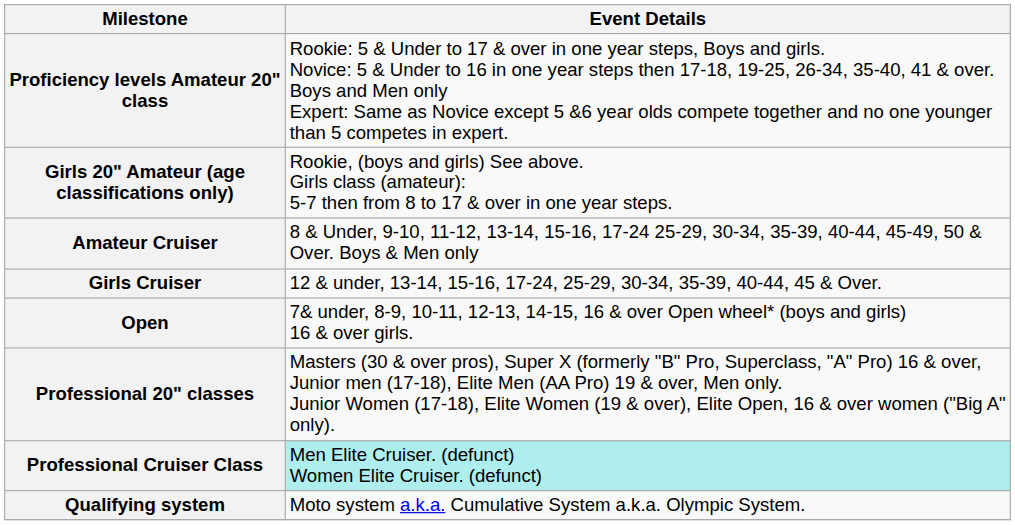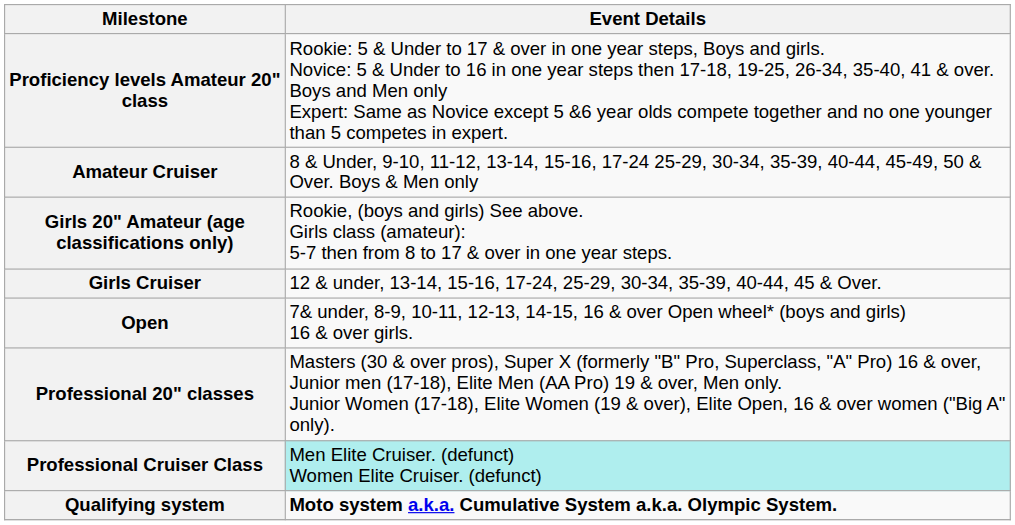rows swapped: Amateur Cruiser <-> Girls 20" Amateur (age classifications only)
Qualifying system | Event Details: normal -> bold
